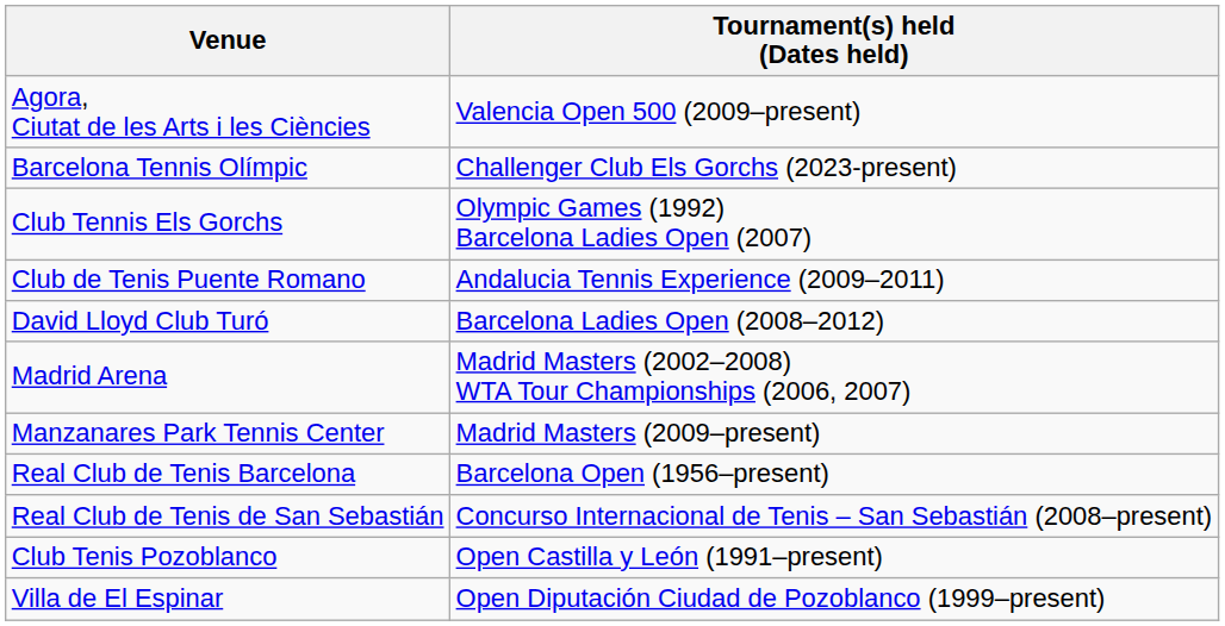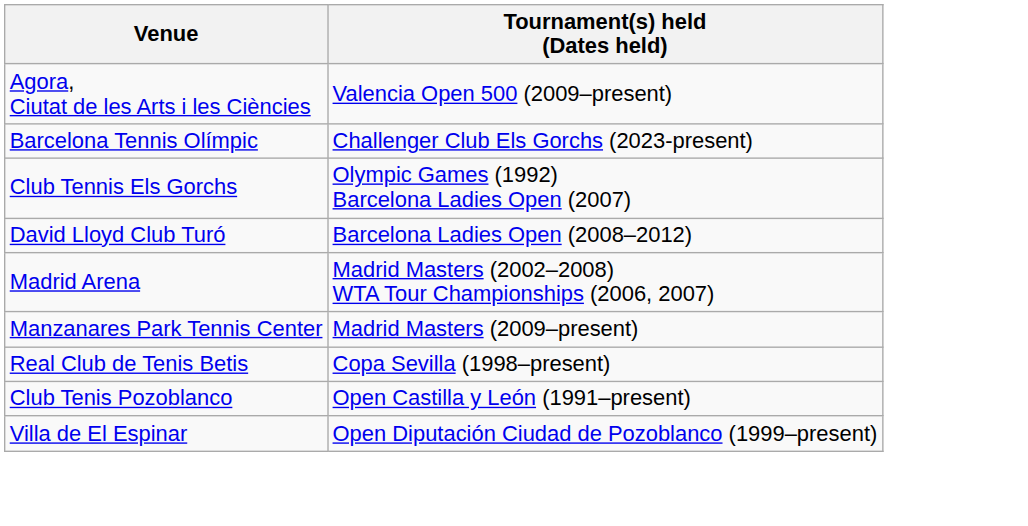- row: Club de Tenis Puente Romano | Andalucia Tennis Experience (2009–2011)
- row: Real Club de Tenis Barcelona | Barcelona Open (1956–present)
+ row: Real Club de Tenis Betis | Copa Sevilla (1998–present)
- row: Real Club de Tenis de San Sebastián | Concurso Internacional de Tenis – San Sebastián (2008–present)
